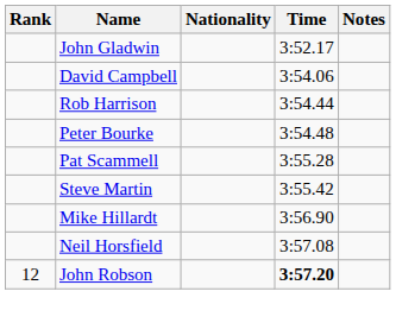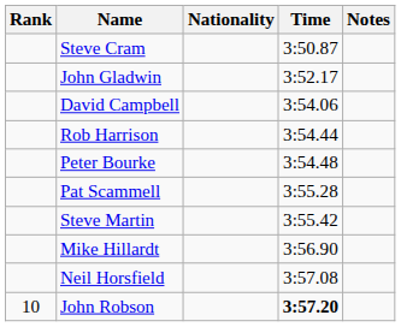+ row: Steve Cram | 3:50.87
John Robson | Rank: 12 -> 10
